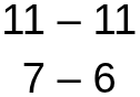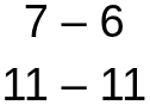rows swapped: 7 – 6 <-> 11 – 11
